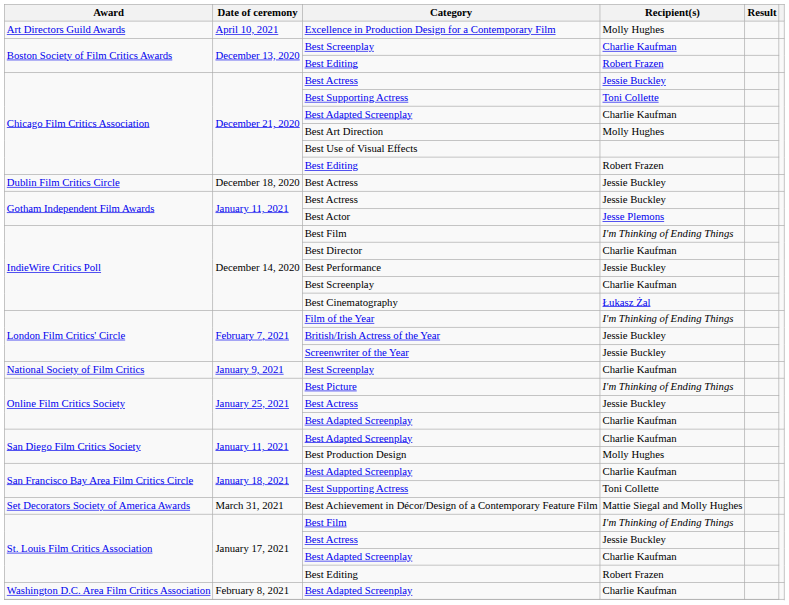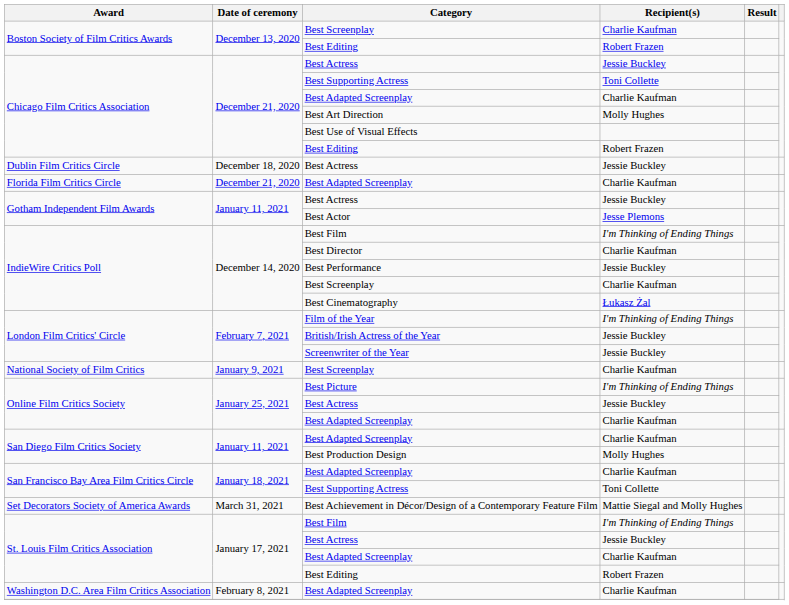- row: Art Directors Guild Awards | April 10, 2021 | Excellence in Production Design for a Contemporary Film | Molly Hughes
+ row: Florida Film Critics Circle | December 21, 2020 | Best Adapted Screenplay | Charlie Kaufman
